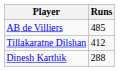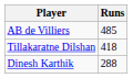Tillakaratne Dilshan | Runs: 412 -> 418
